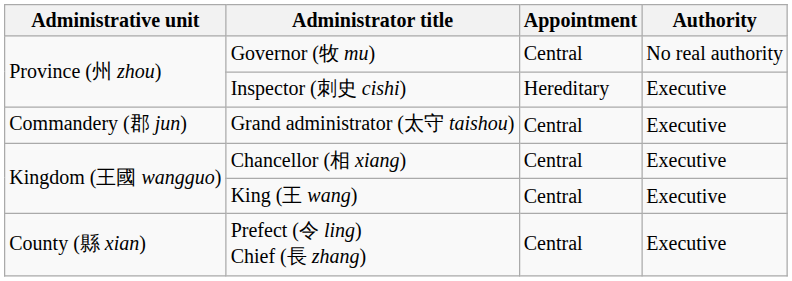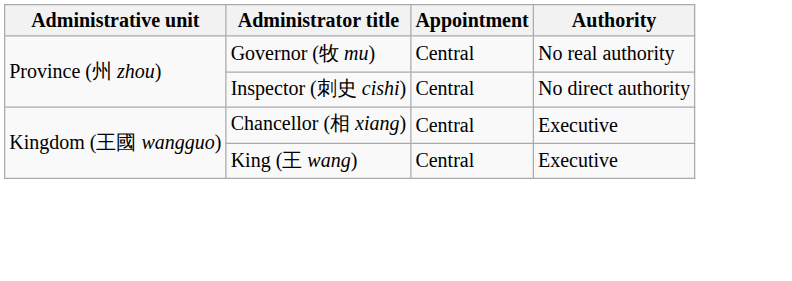Inspector (刺史 cishi) | Appointment: Hereditary -> Central
Inspector (刺史 cishi) | Authority: Executive -> No direct authority
- row: Commandery (郡 jun) | Grand administrator (太守 taishou) | Central | Executive
- row: County (縣 xian) | Prefect (令 ling) Chief (長 zhang) | Central | Executive
